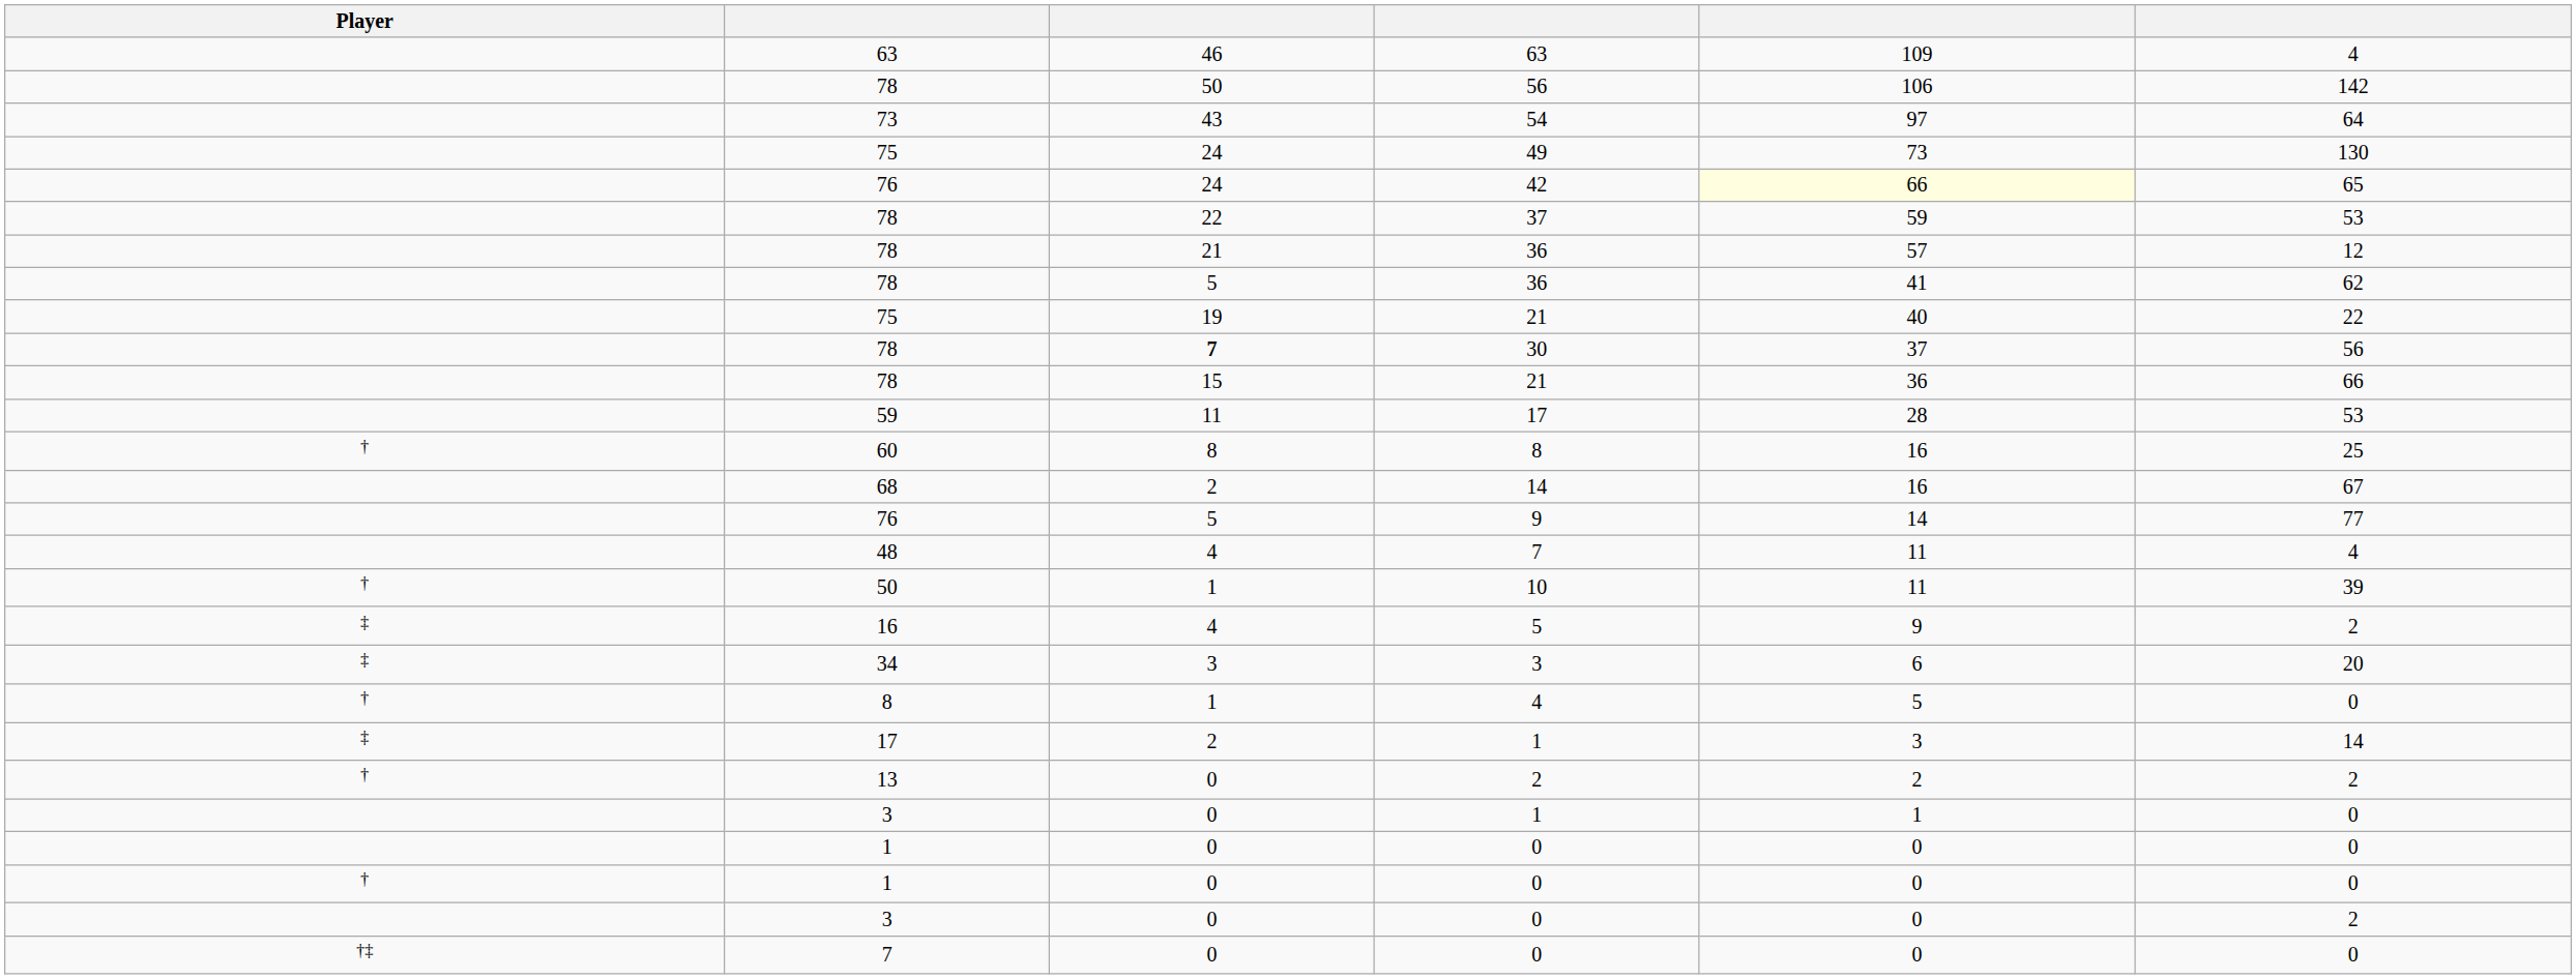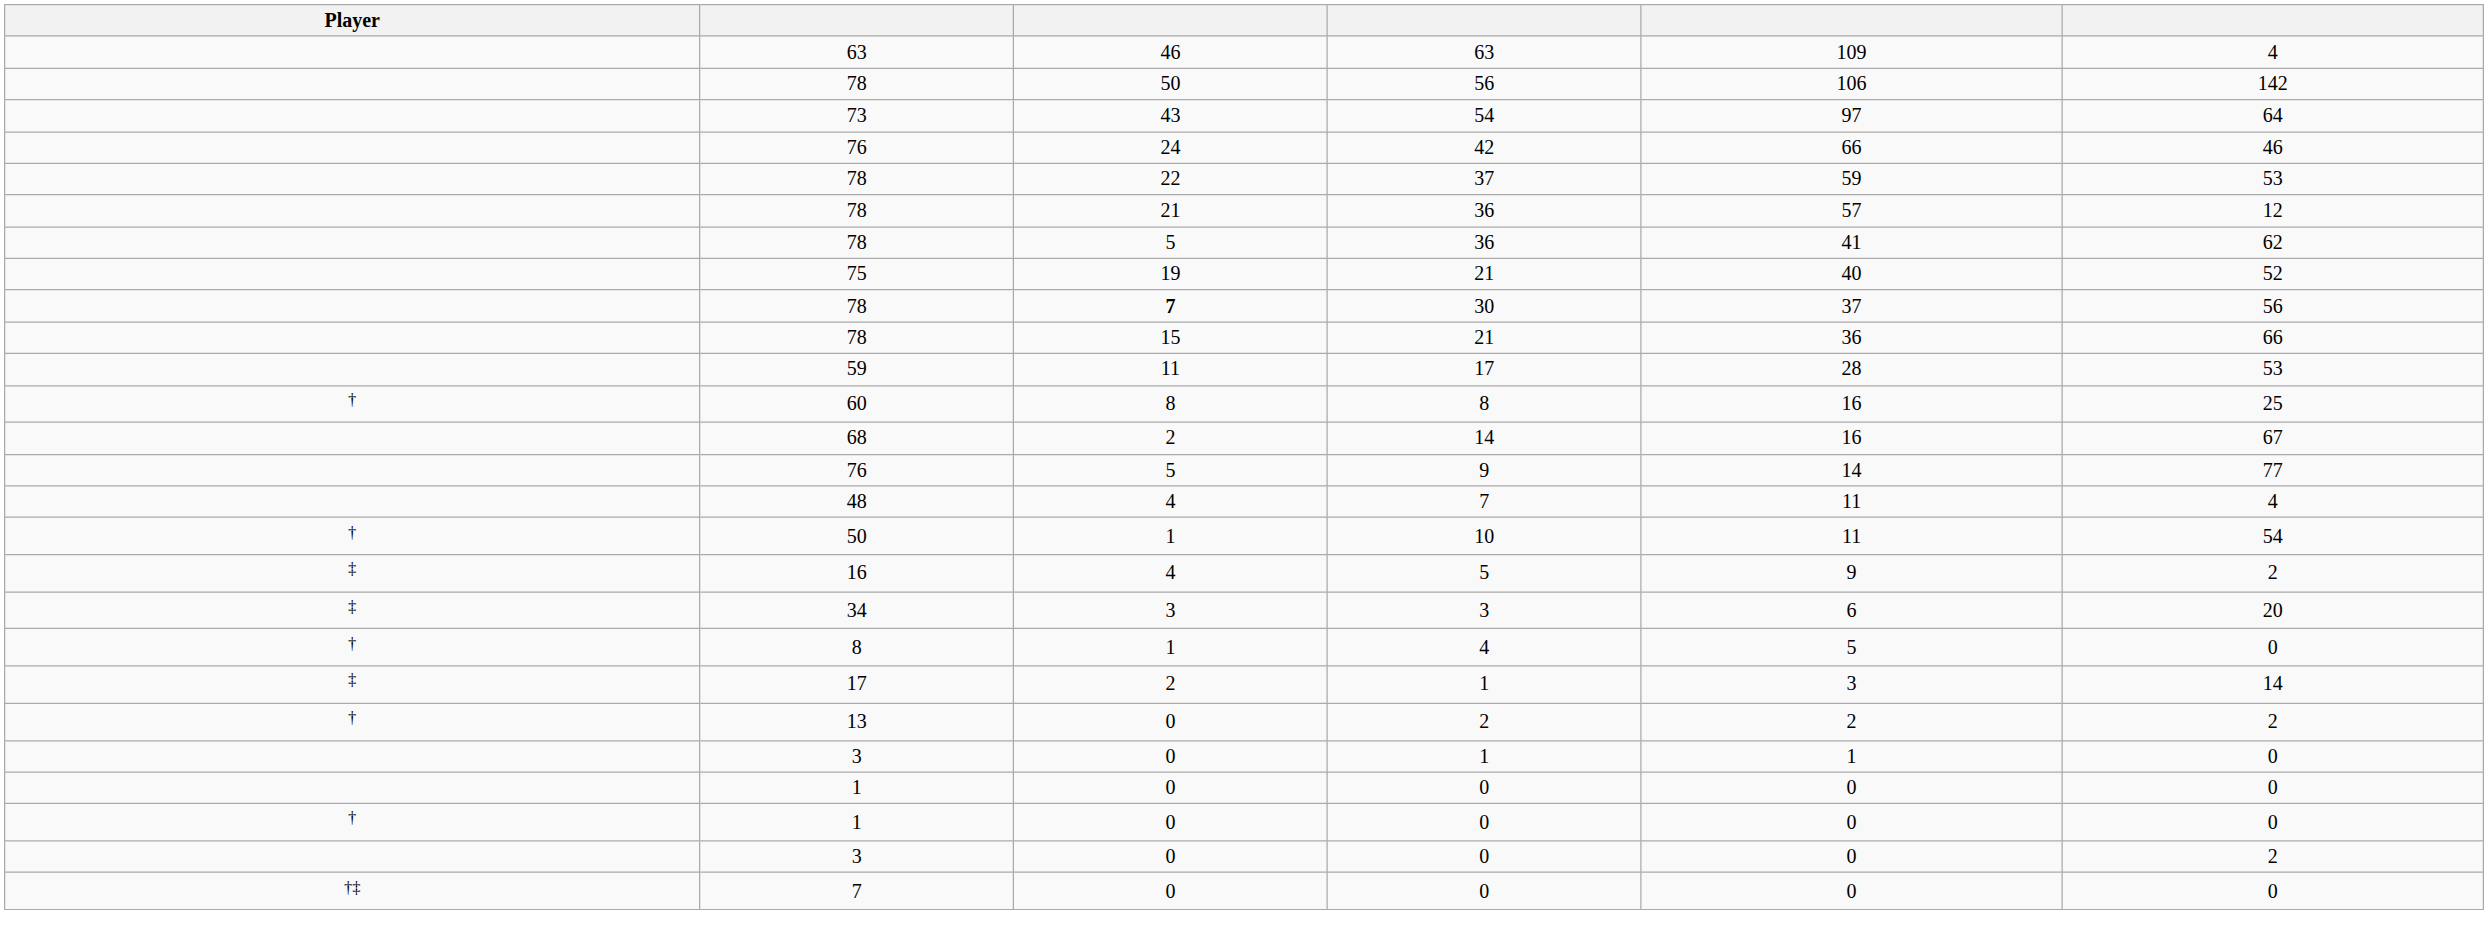- row: 75 | 24 | 49 | 73 | 130
42 | column 5: lightyellow background -> no background
42 | column 6: 65 -> 46
75 / 21 | column 6: 22 -> 52
10 | column 6: 39 -> 54
